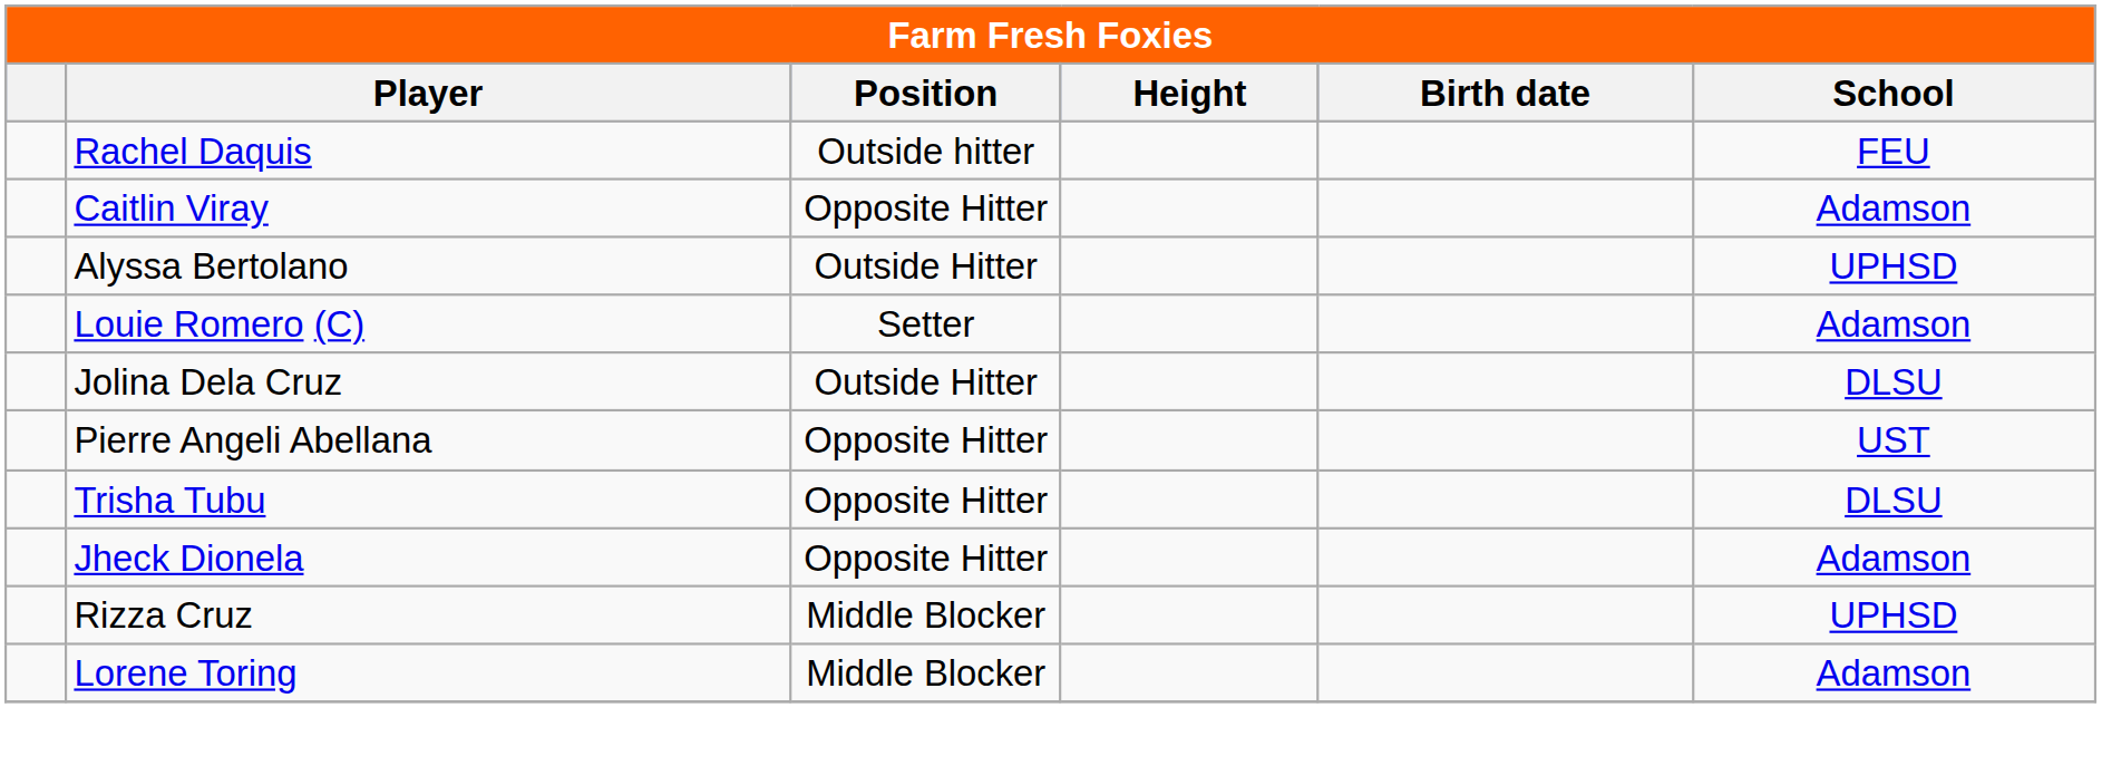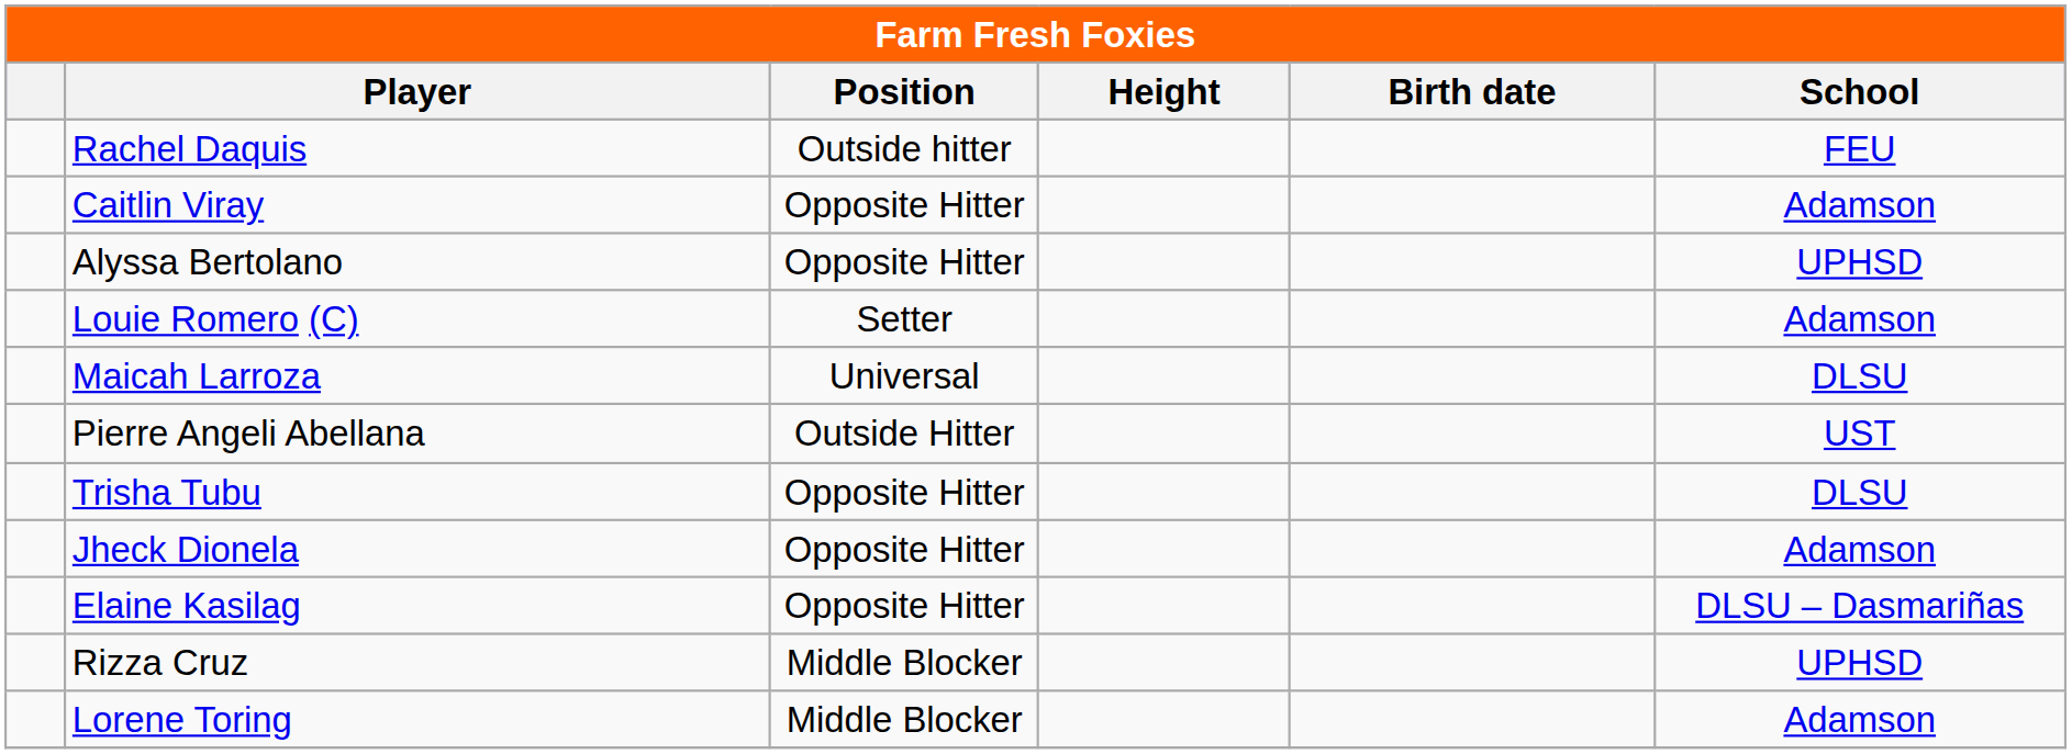Alyssa Bertolano | Position: Outside Hitter -> Opposite Hitter
- row: Jolina Dela Cruz | Outside Hitter | DLSU
+ row: Maicah Larroza | Universal | DLSU
Pierre Angeli Abellana | Position: Opposite Hitter -> Outside Hitter
+ row: Elaine Kasilag | Opposite Hitter | DLSU – Dasmariñas
